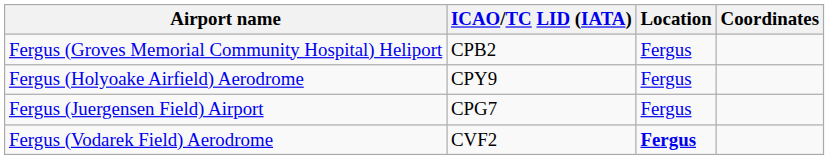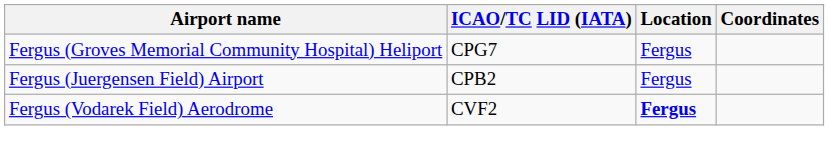Fergus (Groves Memorial Community Hospital) Heliport | ICAO/TC LID (IATA): CPB2 -> CPG7
- row: Fergus (Holyoake Airfield) Aerodrome | CPY9 | Fergus
Fergus (Juergensen Field) Airport | ICAO/TC LID (IATA): CPG7 -> CPB2
